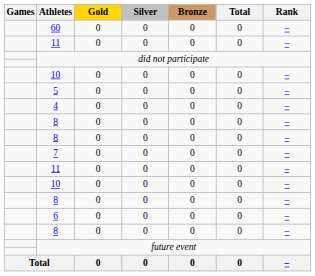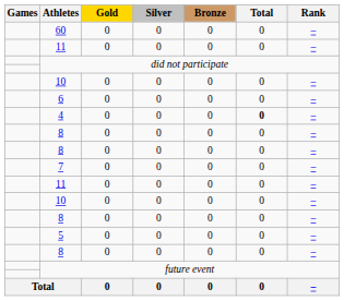rows swapped: 6 <-> 5
4 | Total: normal -> bold
